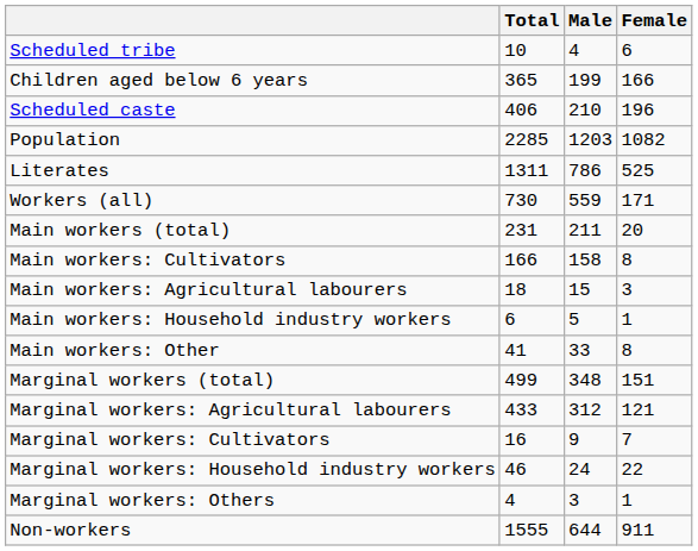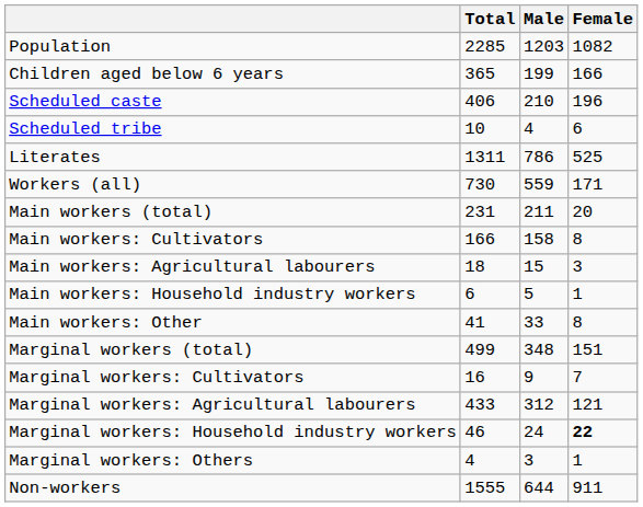rows swapped: Population <-> Scheduled tribe
rows swapped: Marginal workers: Cultivators <-> Marginal workers: Agricultural labourers
Marginal workers: Household industry workers | Female: normal -> bold
